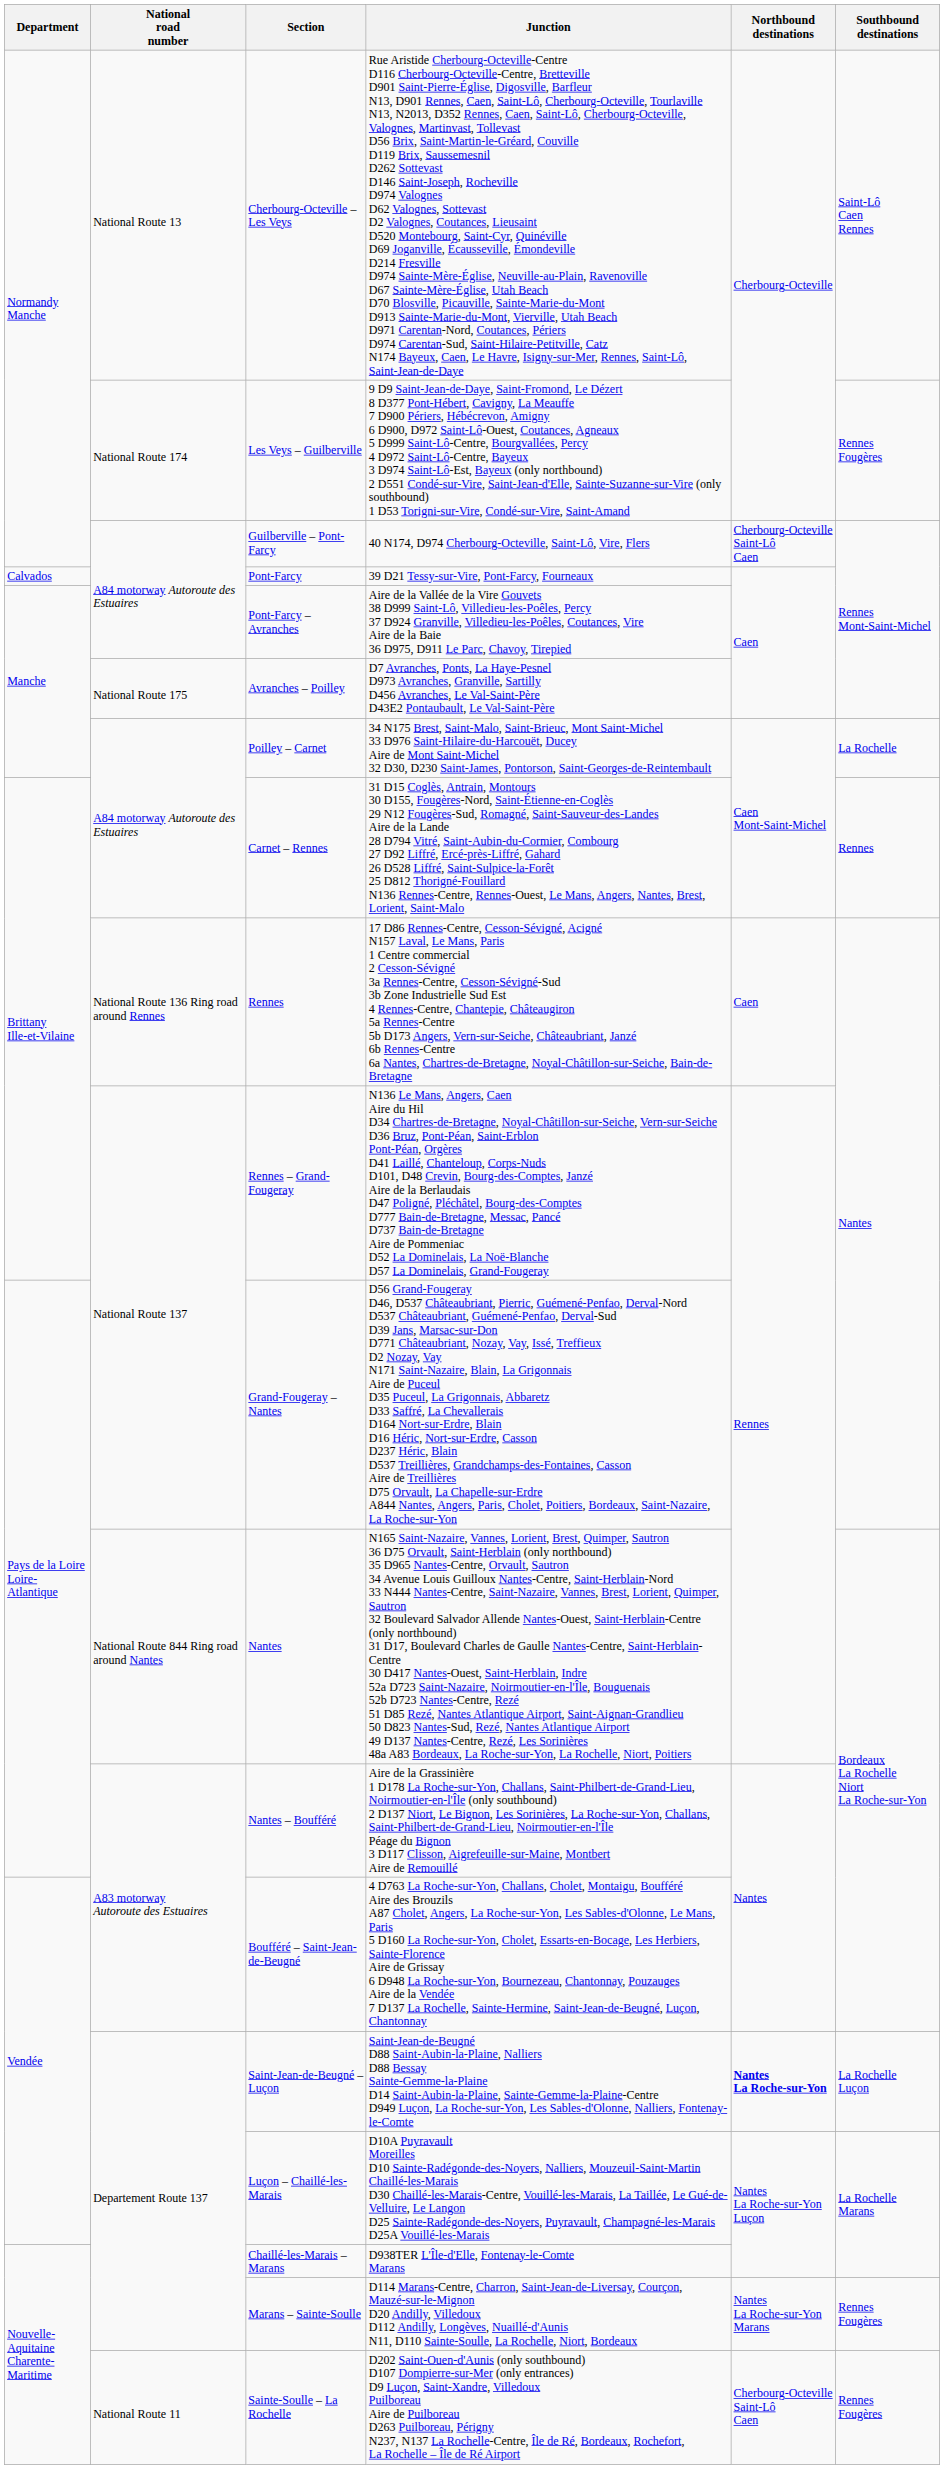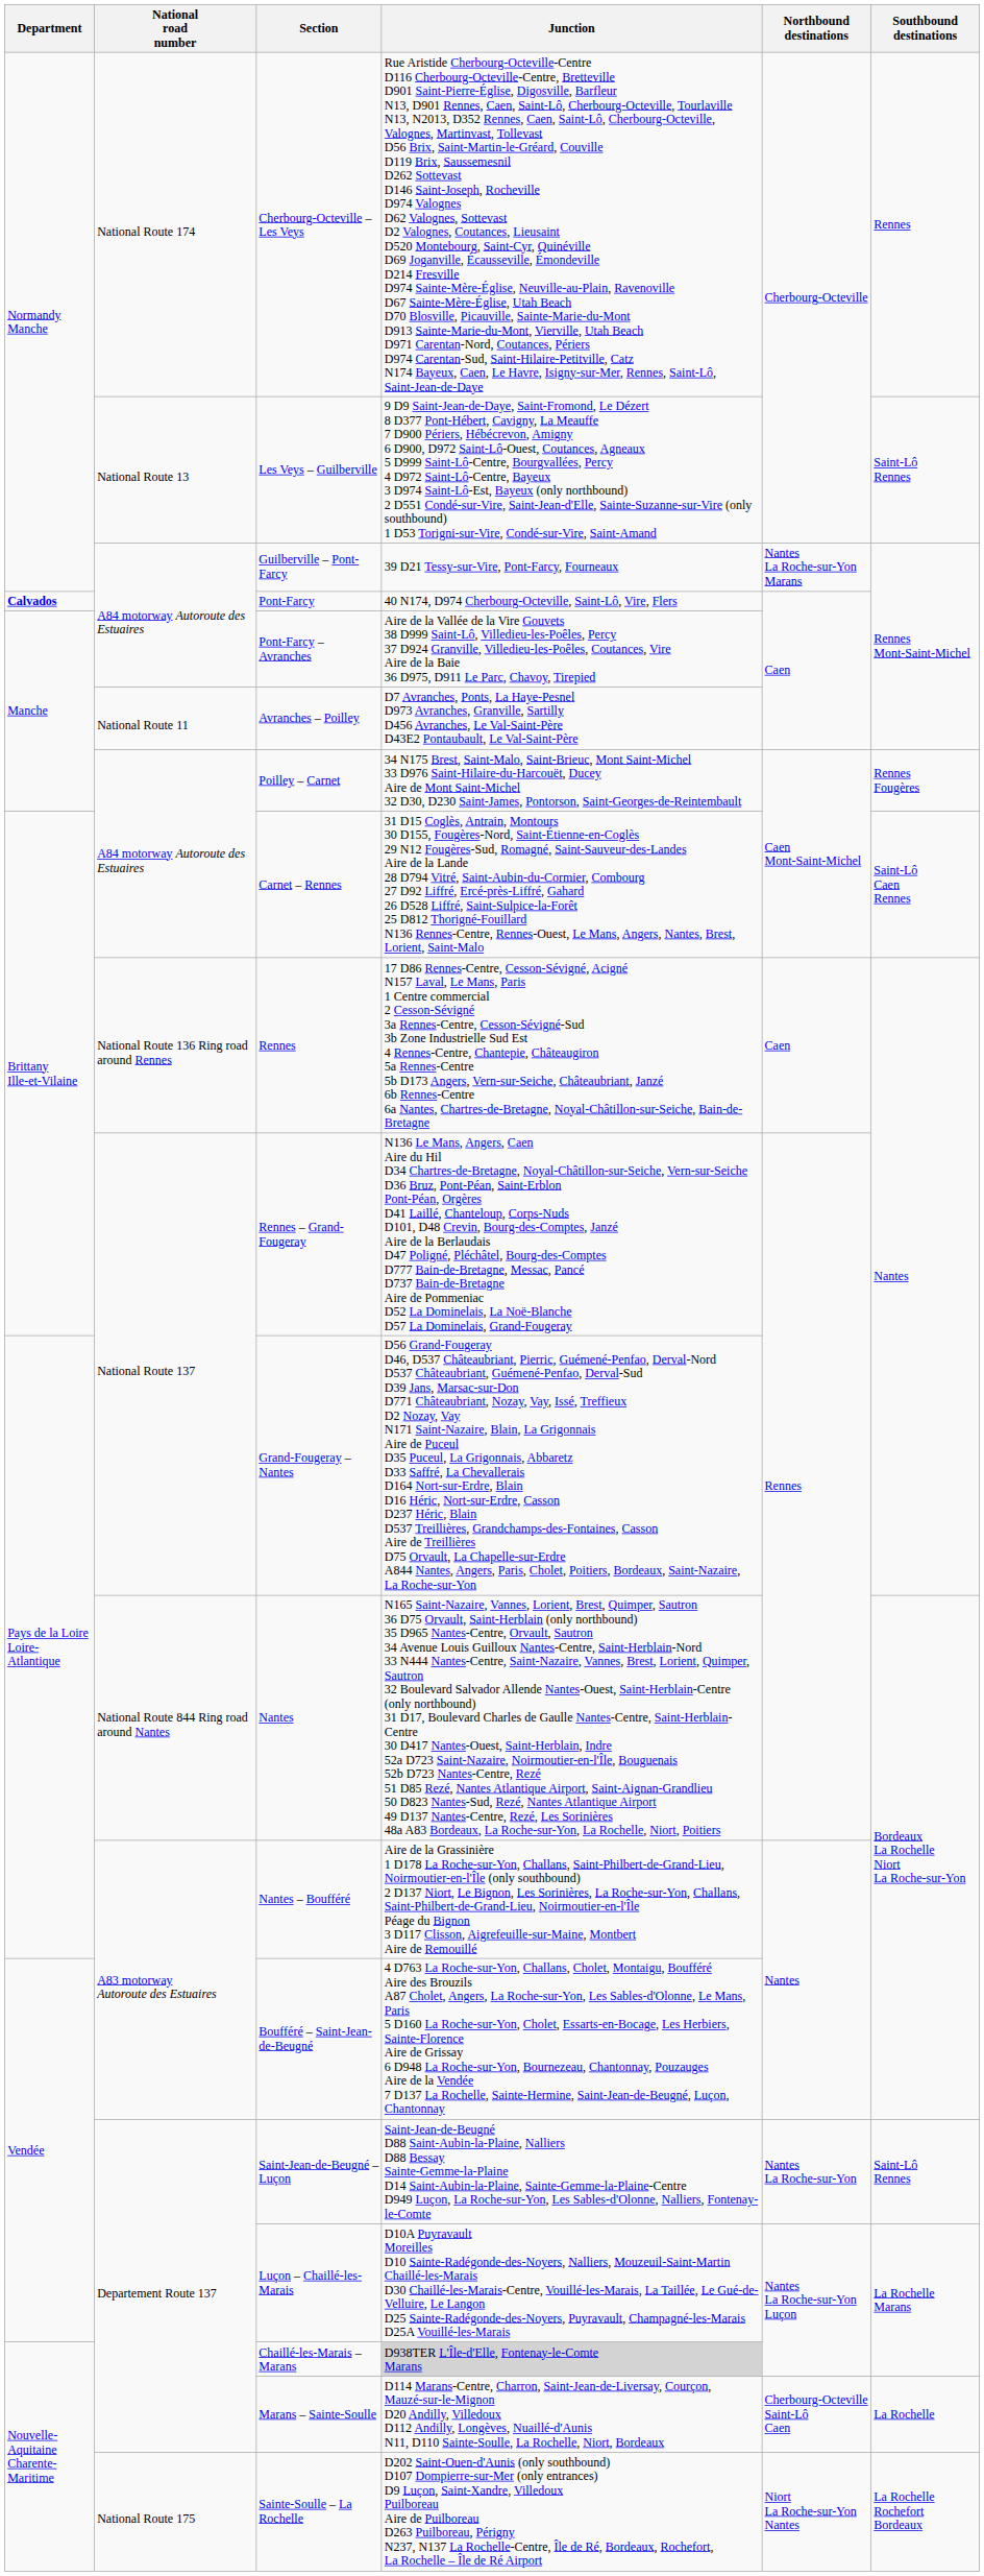Cherbourg-Octeville – Les Veys | National road number: National Route 13 -> National Route 174
Cherbourg-Octeville – Les Veys | Southbound destinations: Saint-Lô Caen Rennes -> Rennes
Les Veys – Guilberville | National road number: National Route 174 -> National Route 13
Les Veys – Guilberville | Southbound destinations: Rennes Fougères -> Saint-Lô Rennes
Guilberville – Pont-Farcy | Junction: 40 N174, D974 Cherbourg-Octeville, Saint-Lô, Vire, Flers -> 39 D21 Tessy-sur-Vire, Pont-Farcy, Fourneaux
Guilberville – Pont-Farcy | Northbound destinations: Cherbourg-Octeville Saint-Lô Caen -> Nantes La Roche-sur-Yon Marans
Pont-Farcy | Department: normal -> bold
Pont-Farcy | Junction: 39 D21 Tessy-sur-Vire, Pont-Farcy, Fourneaux -> 40 N174, D974 Cherbourg-Octeville, Saint-Lô, Vire, Flers
Avranches – Poilley | National road number: National Route 175 -> National Route 11
Poilley – Carnet | Southbound destinations: La Rochelle -> Rennes Fougères
Carnet – Rennes | Southbound destinations: Rennes -> Saint-Lô Caen Rennes
Saint-Jean-de-Beugné – Luçon | Northbound destinations: bold -> normal
Saint-Jean-de-Beugné – Luçon | Southbound destinations: La Rochelle Luçon -> Saint-Lô Rennes
Chaillé-les-Marais – Marans | Junction: no background -> lightgrey background
Marans – Sainte-Soulle | Northbound destinations: Nantes La Roche-sur-Yon Marans -> Cherbourg-Octeville Saint-Lô Caen
Marans – Sainte-Soulle | Southbound destinations: Rennes Fougères -> La Rochelle
Sainte-Soulle – La Rochelle | National road number: National Route 11 -> National Route 175
Sainte-Soulle – La Rochelle | Northbound destinations: Cherbourg-Octeville Saint-Lô Caen -> Niort La Roche-sur-Yon Nantes
Sainte-Soulle – La Rochelle | Southbound destinations: Rennes Fougères -> La Rochelle Rochefort Bordeaux
